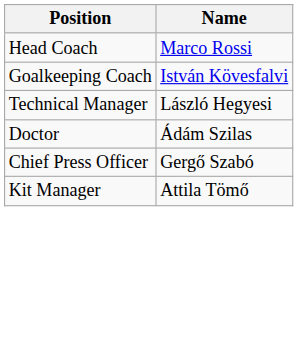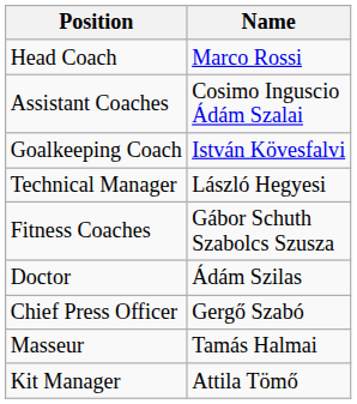+ row: Assistant Coaches | Cosimo Inguscio Ádám Szalai
+ row: Fitness Coaches | Gábor Schuth Szabolcs Szusza
+ row: Masseur | Tamás Halmai
